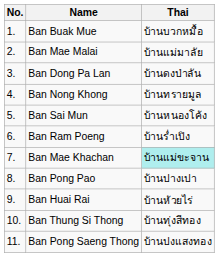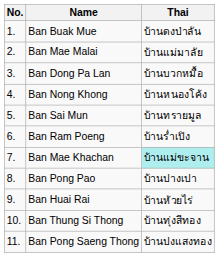Ban Buak Mue | Thai: บ้านบวกหมื้อ -> บ้านดงป่าลัน
Ban Dong Pa Lan | Thai: บ้านดงป่าลัน -> บ้านบวกหมื้อ
Ban Nong Khong | Thai: บ้านทรายมูล -> บ้านหนองโค้ง
Ban Sai Mun | Thai: บ้านหนองโค้ง -> บ้านทรายมูล
